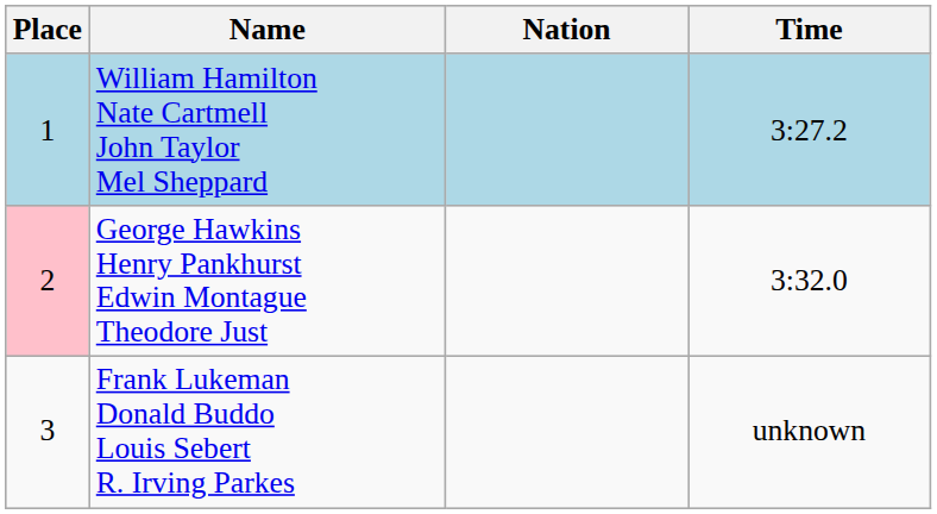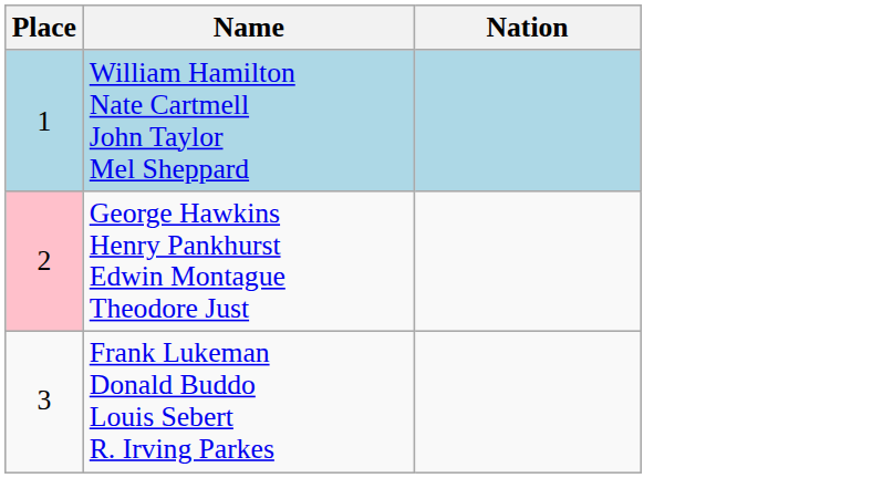- column: Time | 3:27.2 | 3:32.0 | unknown
